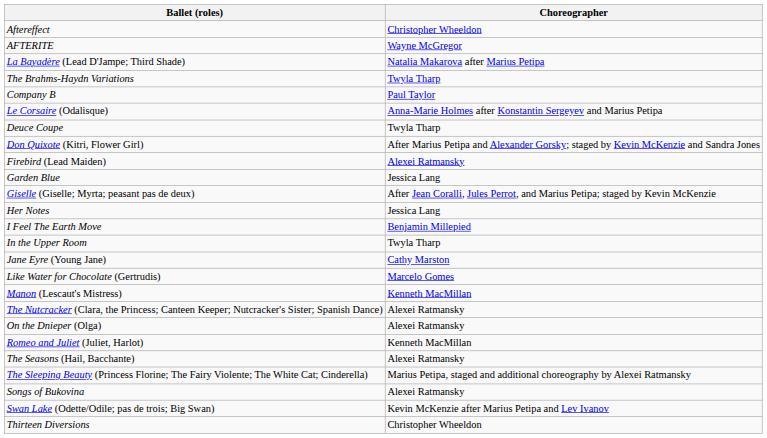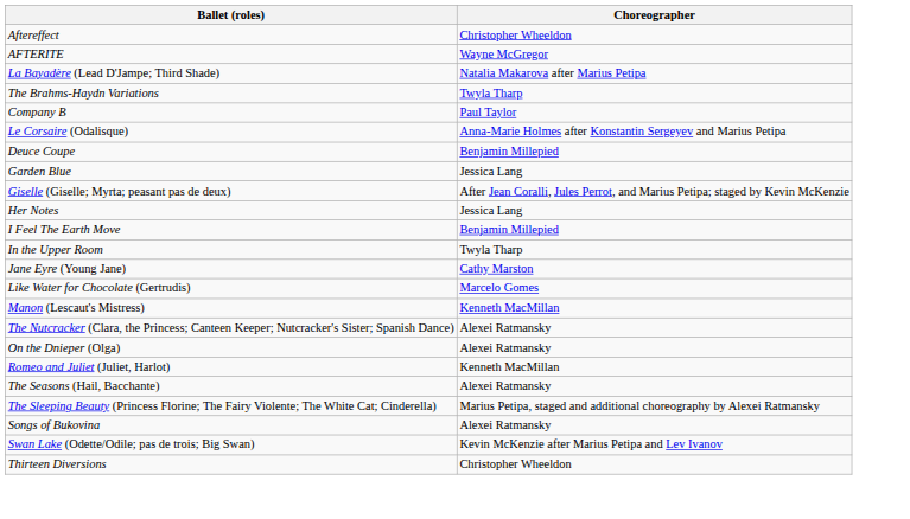Deuce Coupe | Choreographer: Twyla Tharp -> Benjamin Millepied
- row: Don Quixote (Kitri, Flower Girl) | After Marius Petipa and Alexander Gorsky; staged by Kevin McKenzie and Sandra Jones
- row: Firebird (Lead Maiden) | Alexei Ratmansky
